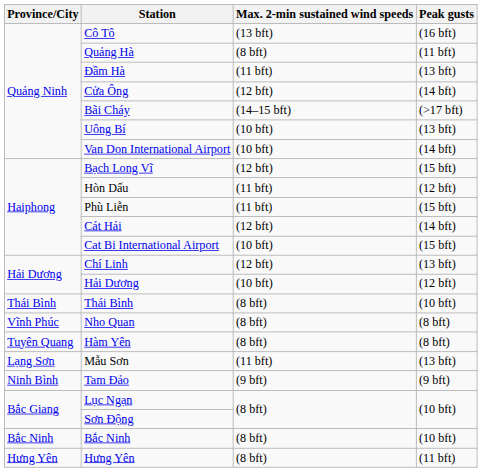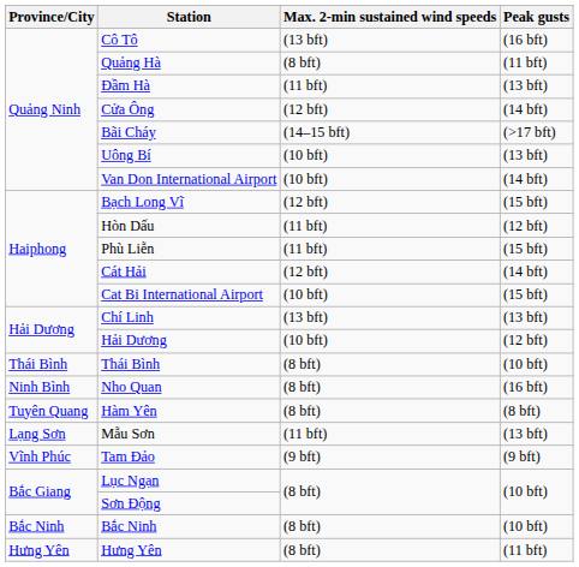Chí Linh | Max. 2-min sustained wind speeds: (12 bft) -> (13 bft)
Nho Quan | Province/City: Vĩnh Phúc -> Ninh Bình
Nho Quan | Peak gusts: (8 bft) -> (16 bft)
Tam Đảo | Province/City: Ninh Bình -> Vĩnh Phúc
